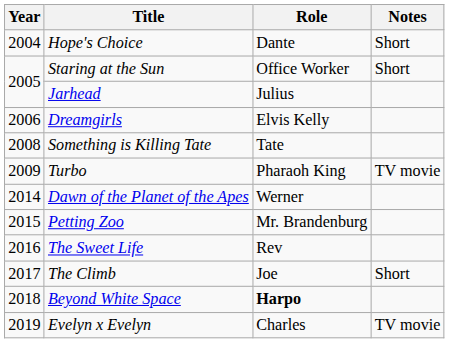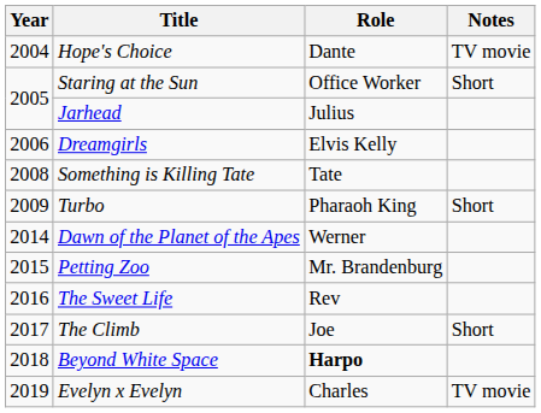Hope's Choice | Notes: Short -> TV movie
Turbo | Notes: TV movie -> Short
